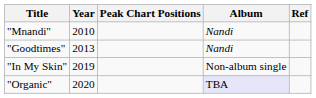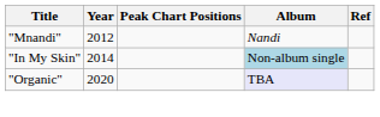"Mnandi" | Year: 2010 -> 2012
- row: "Goodtimes" | 2013 | Nandi
"In My Skin" | Year: 2019 -> 2014
"In My Skin" | Album: no background -> lightblue background
